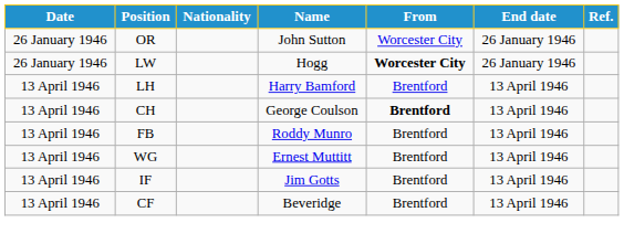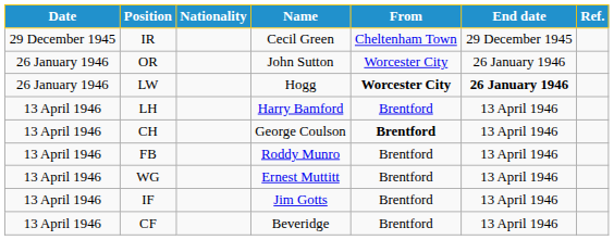+ row: 29 December 1945 | IR | Cecil Green | Cheltenham Town | 29 December 1945
LW | End date: normal -> bold
